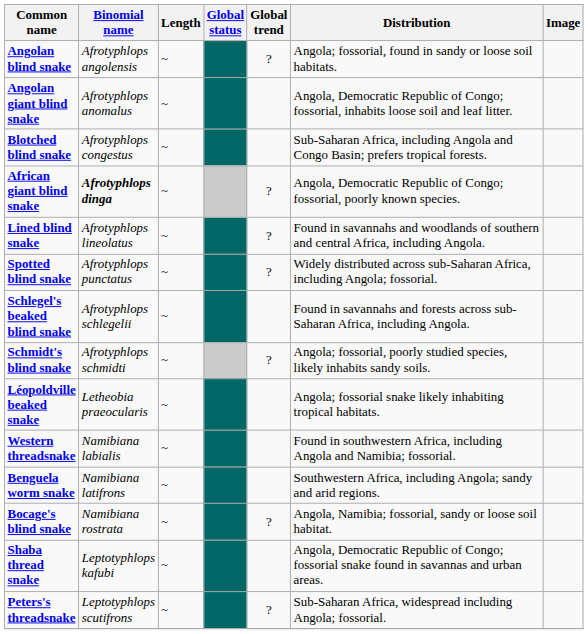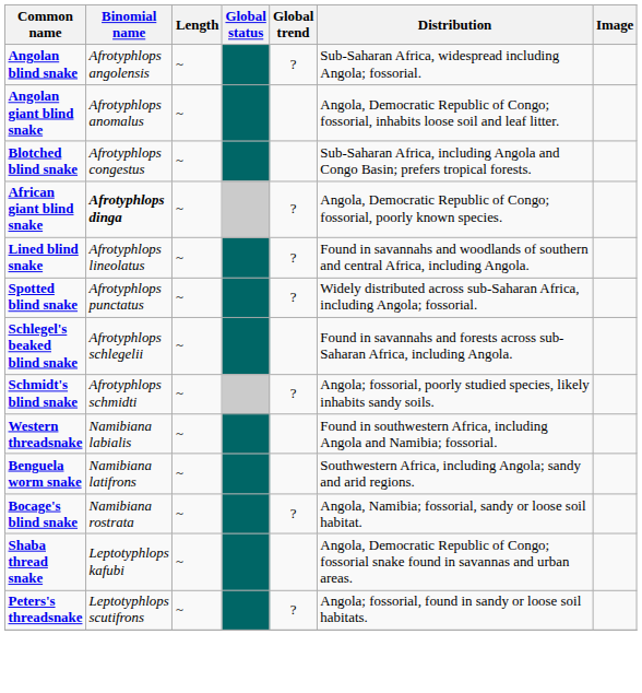Angolan blind snake | Distribution: Angola; fossorial, found in sandy or loose soil habitats. -> Sub-Saharan Africa, widespread including Angola; fossorial.
- row: Léopoldville beaked snake | Letheobia praeocularis | ~ | Angola; fossorial snake likely inhabiting tropical habitats.
Peters's threadsnake | Distribution: Sub-Saharan Africa, widespread including Angola; fossorial. -> Angola; fossorial, found in sandy or loose soil habitats.
